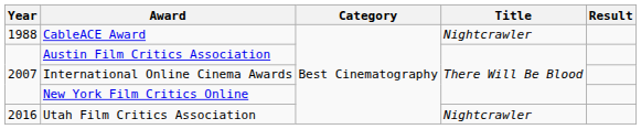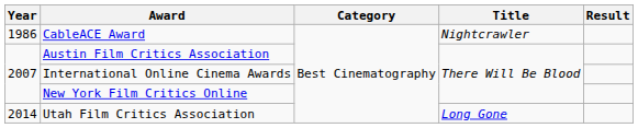CableACE Award | Year: 1988 -> 1986
Utah Film Critics Association | Year: 2016 -> 2014
Utah Film Critics Association | Title: Nightcrawler -> Long Gone
